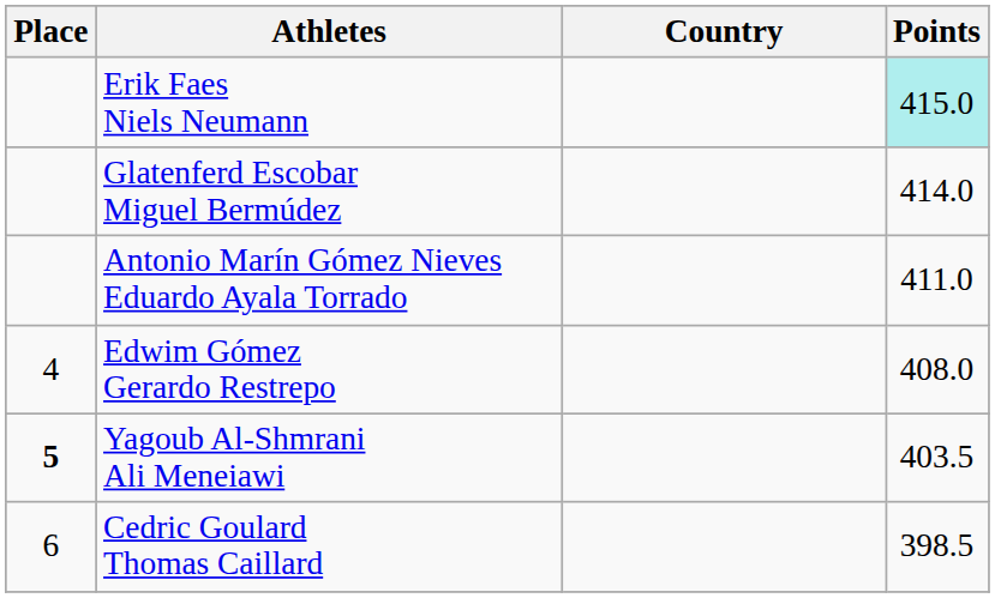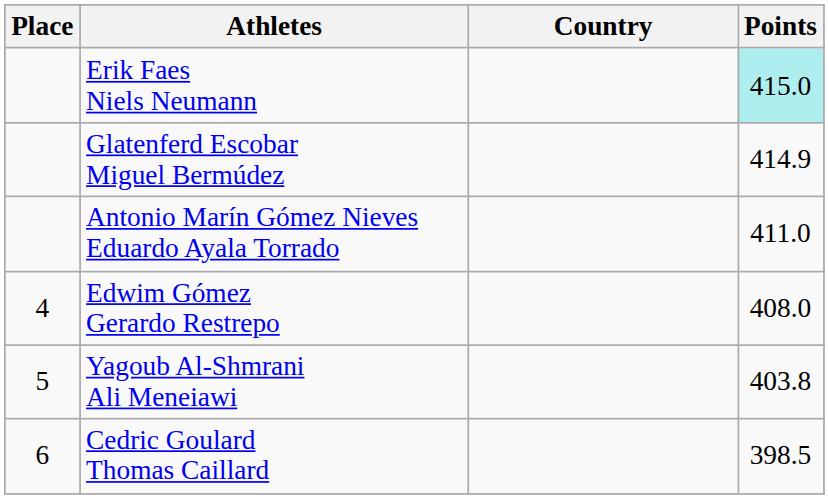Glatenferd Escobar Miguel Bermúdez | Points: 414.0 -> 414.9
Yagoub Al-Shmrani Ali Meneiawi | Place: bold -> normal
Yagoub Al-Shmrani Ali Meneiawi | Points: 403.5 -> 403.8
